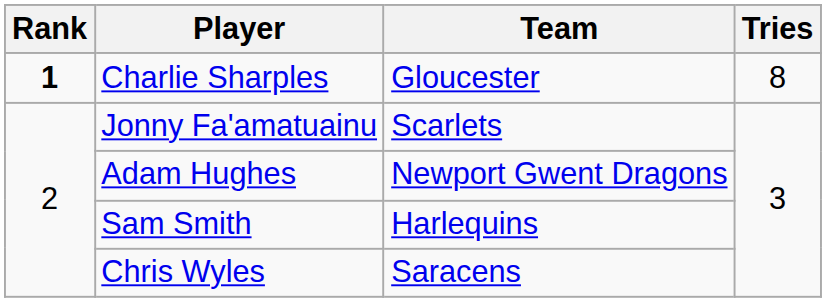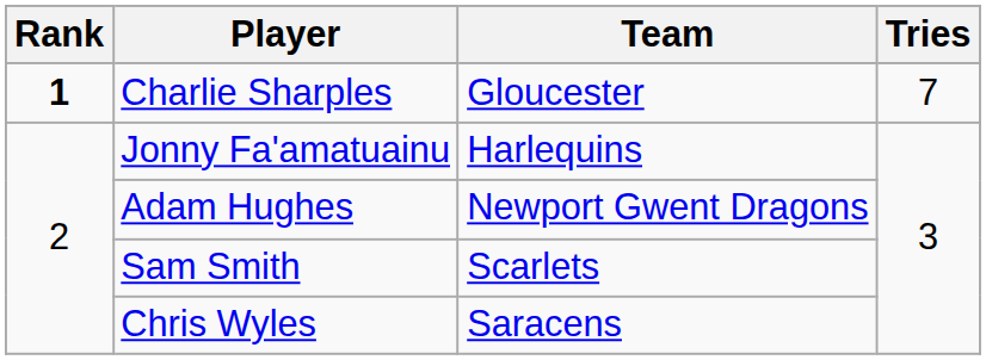Charlie Sharples | Tries: 8 -> 7
Jonny Fa'amatuainu | Team: Scarlets -> Harlequins
Sam Smith | Team: Harlequins -> Scarlets
